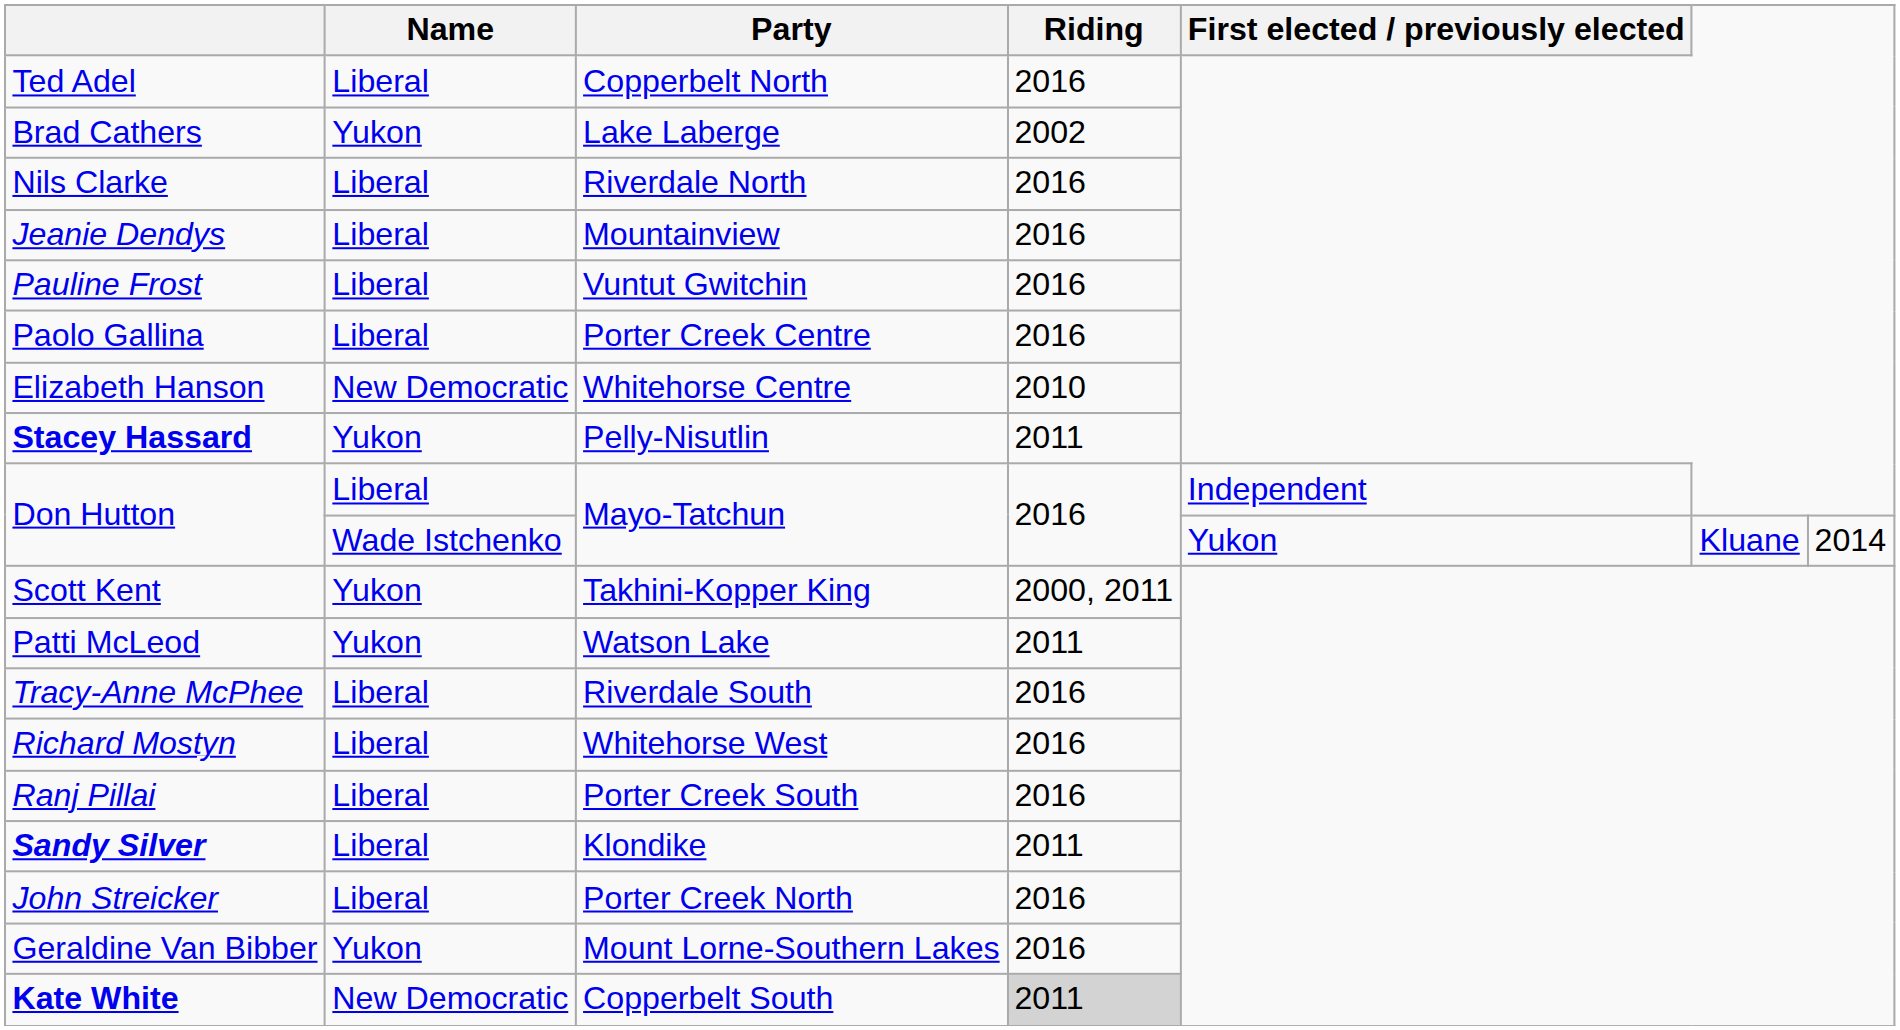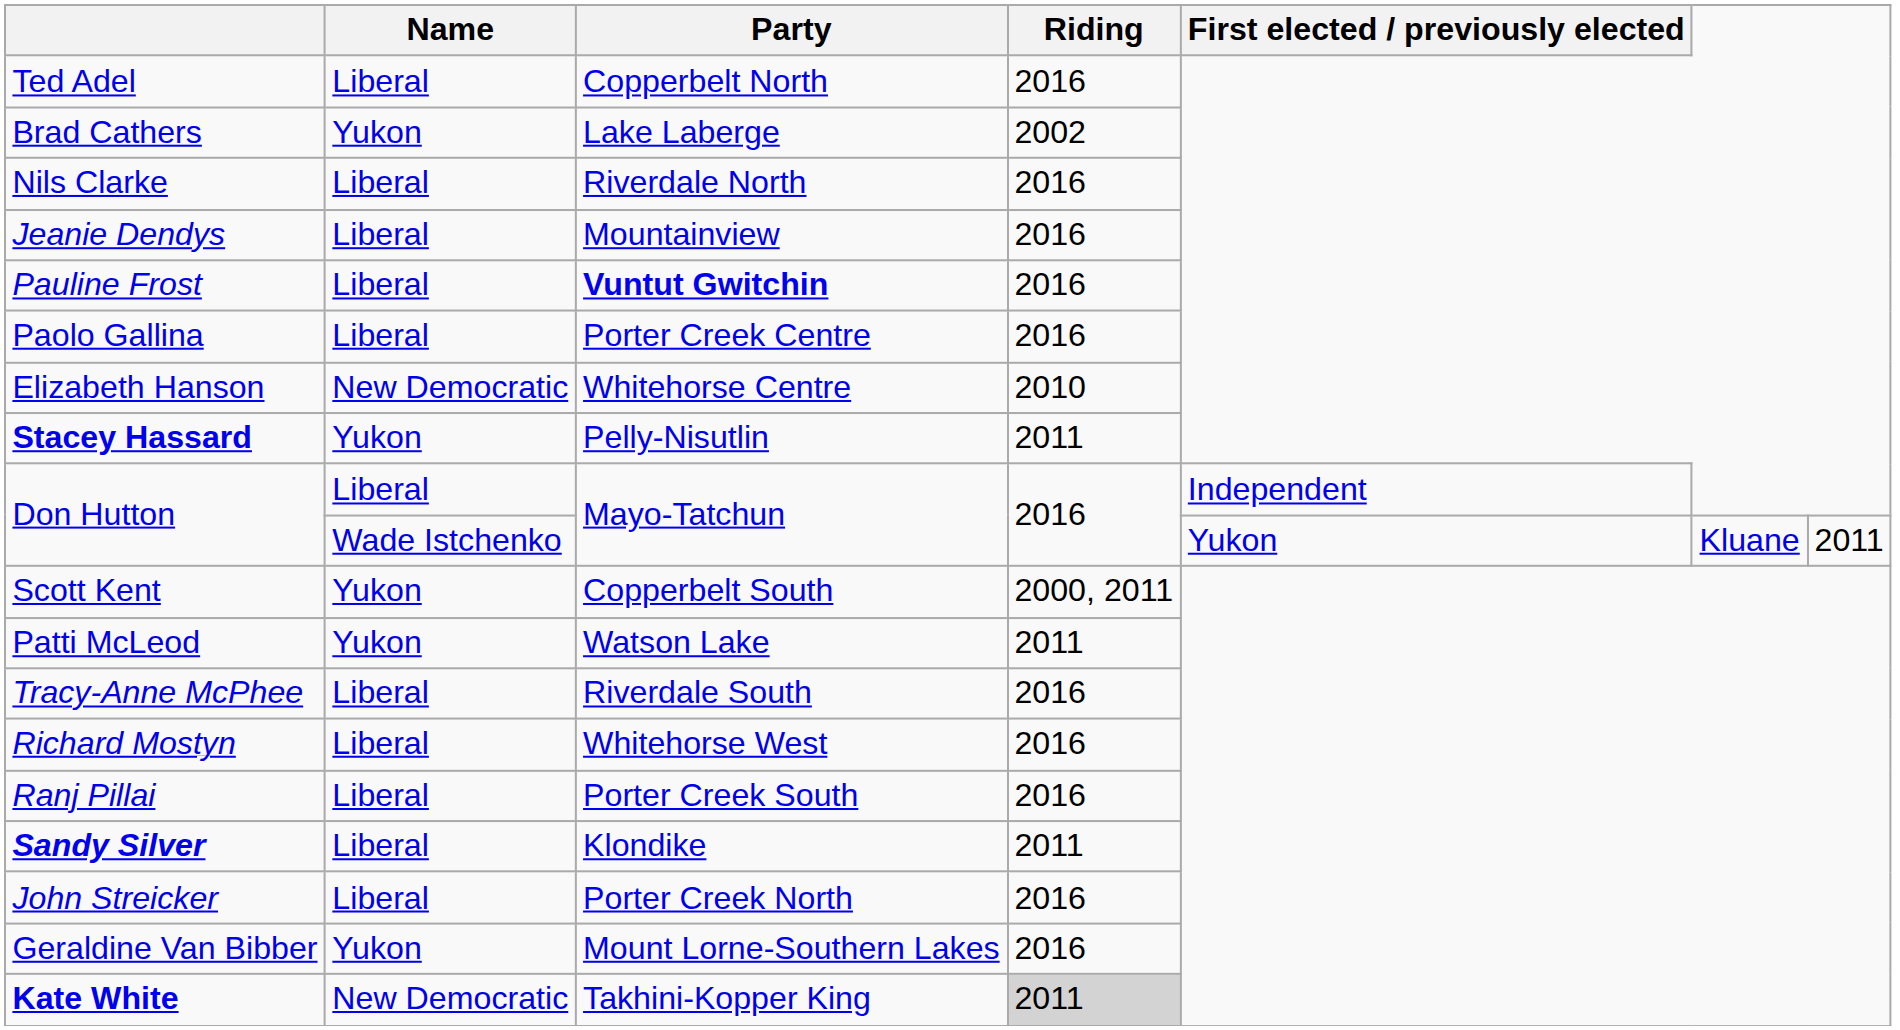Pauline Frost | Party: normal -> bold
Don Hutton / Wade Istchenko | column 7: 2014 -> 2011
Scott Kent | Party: Takhini-Kopper King -> Copperbelt South
Kate White | Party: Copperbelt South -> Takhini-Kopper King
